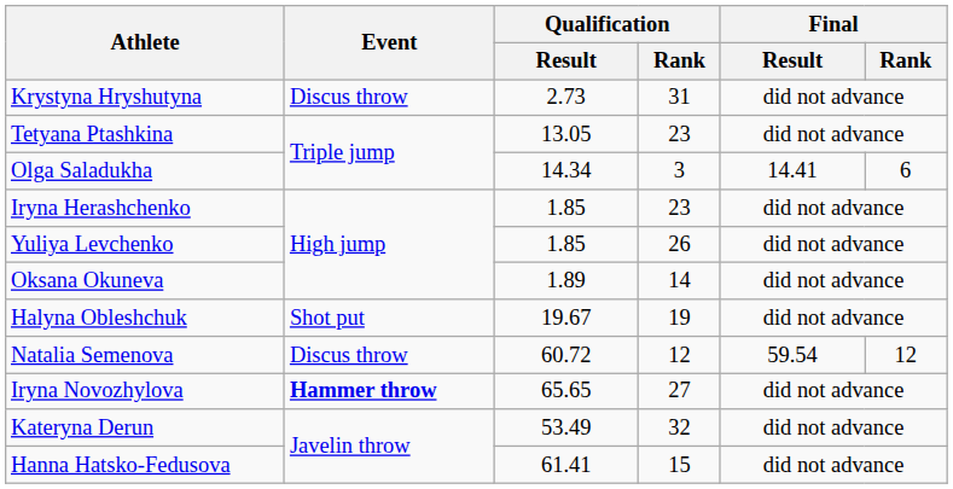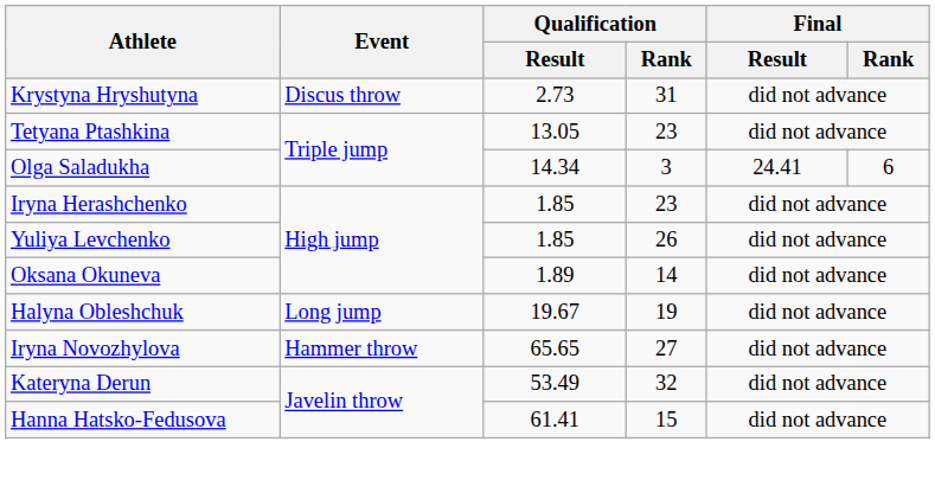Olga Saladukha | Final / Result: 14.41 -> 24.41
Halyna Obleshchuk | Event: Shot put -> Long jump
- row: Natalia Semenova | Discus throw | 60.72 | 12 | 59.54 | 12
Iryna Novozhylova | Event: bold -> normal
